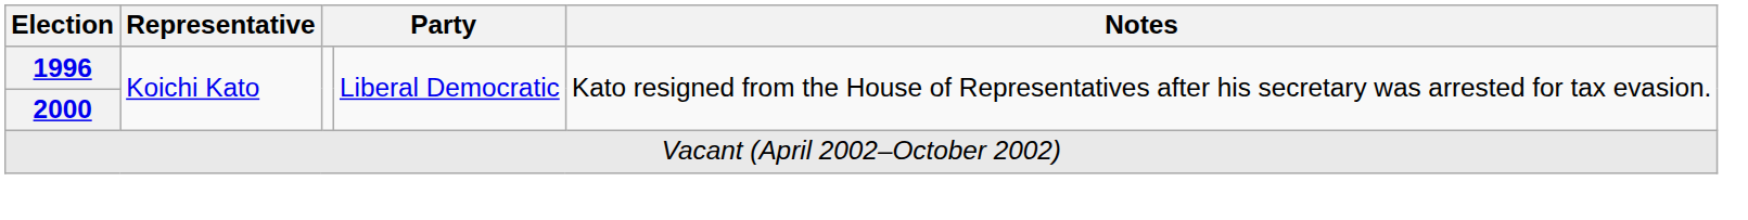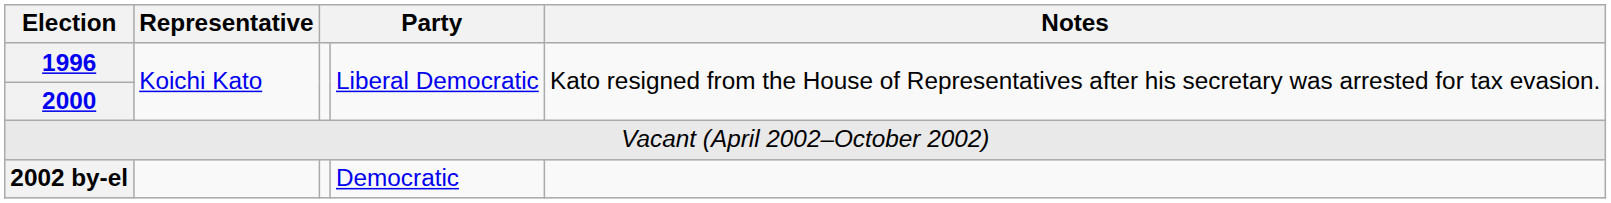+ row: 2002 by-el | Democratic
